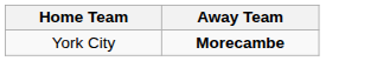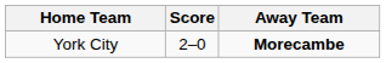+ column: Score | 2–0
